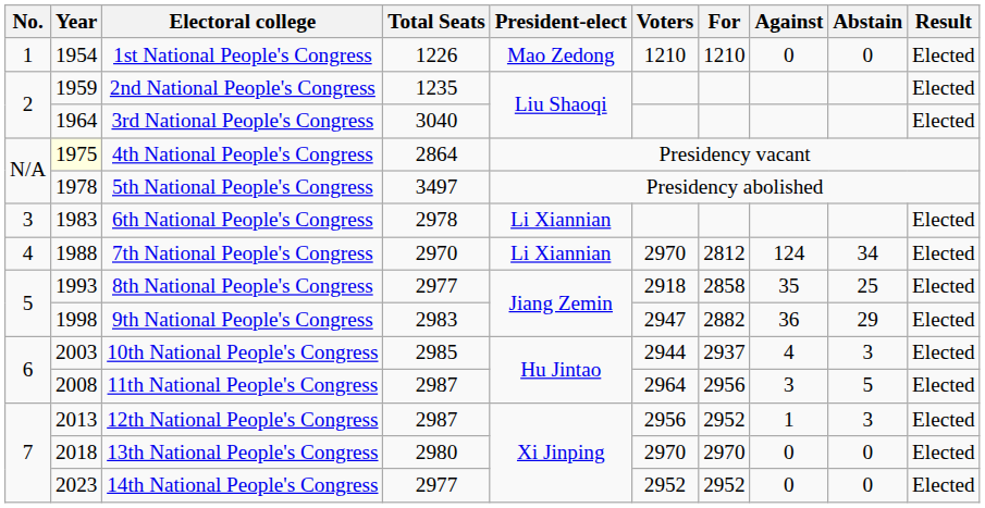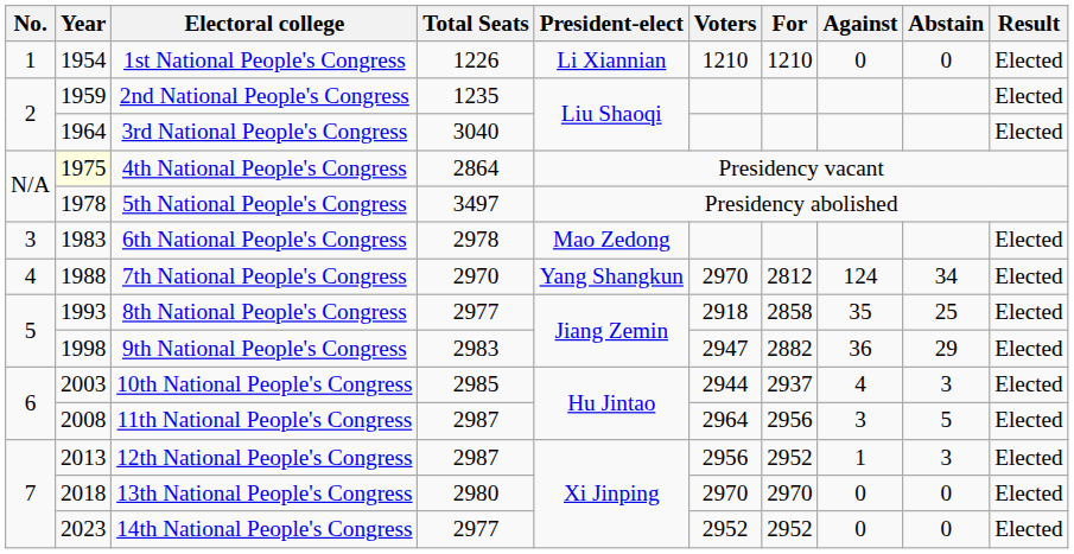1st National People's Congress | President-elect: Mao Zedong -> Li Xiannian
6th National People's Congress | President-elect: Li Xiannian -> Mao Zedong
7th National People's Congress | President-elect: Li Xiannian -> Yang Shangkun
